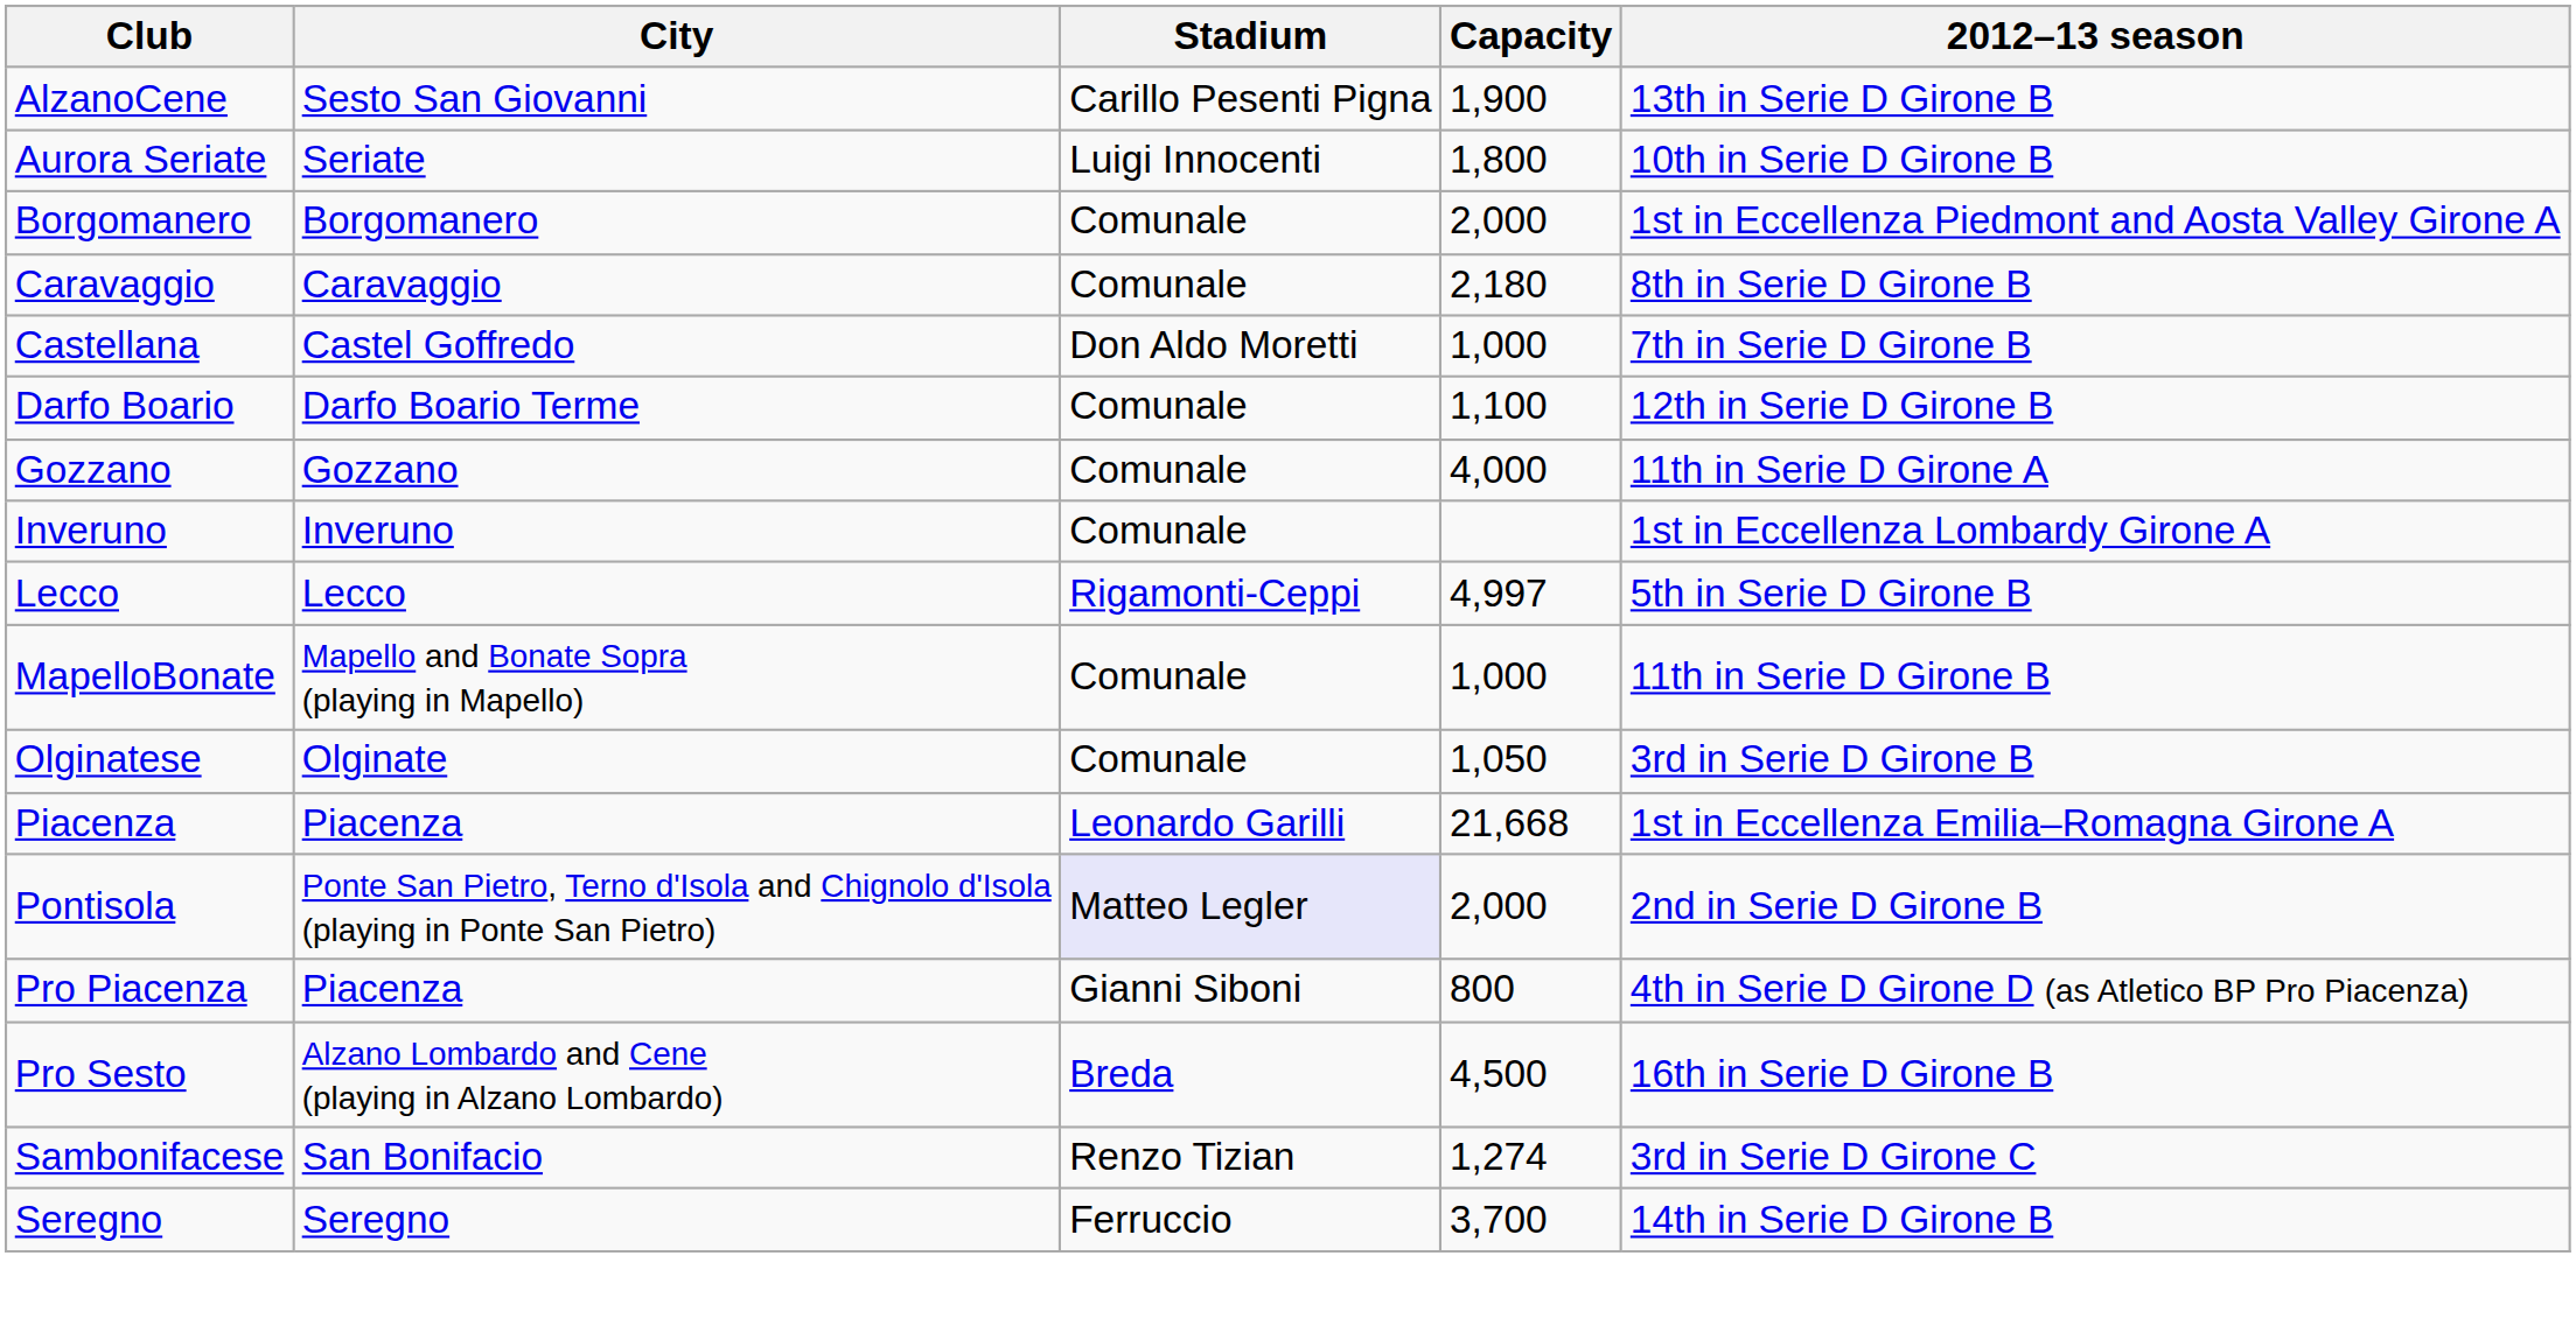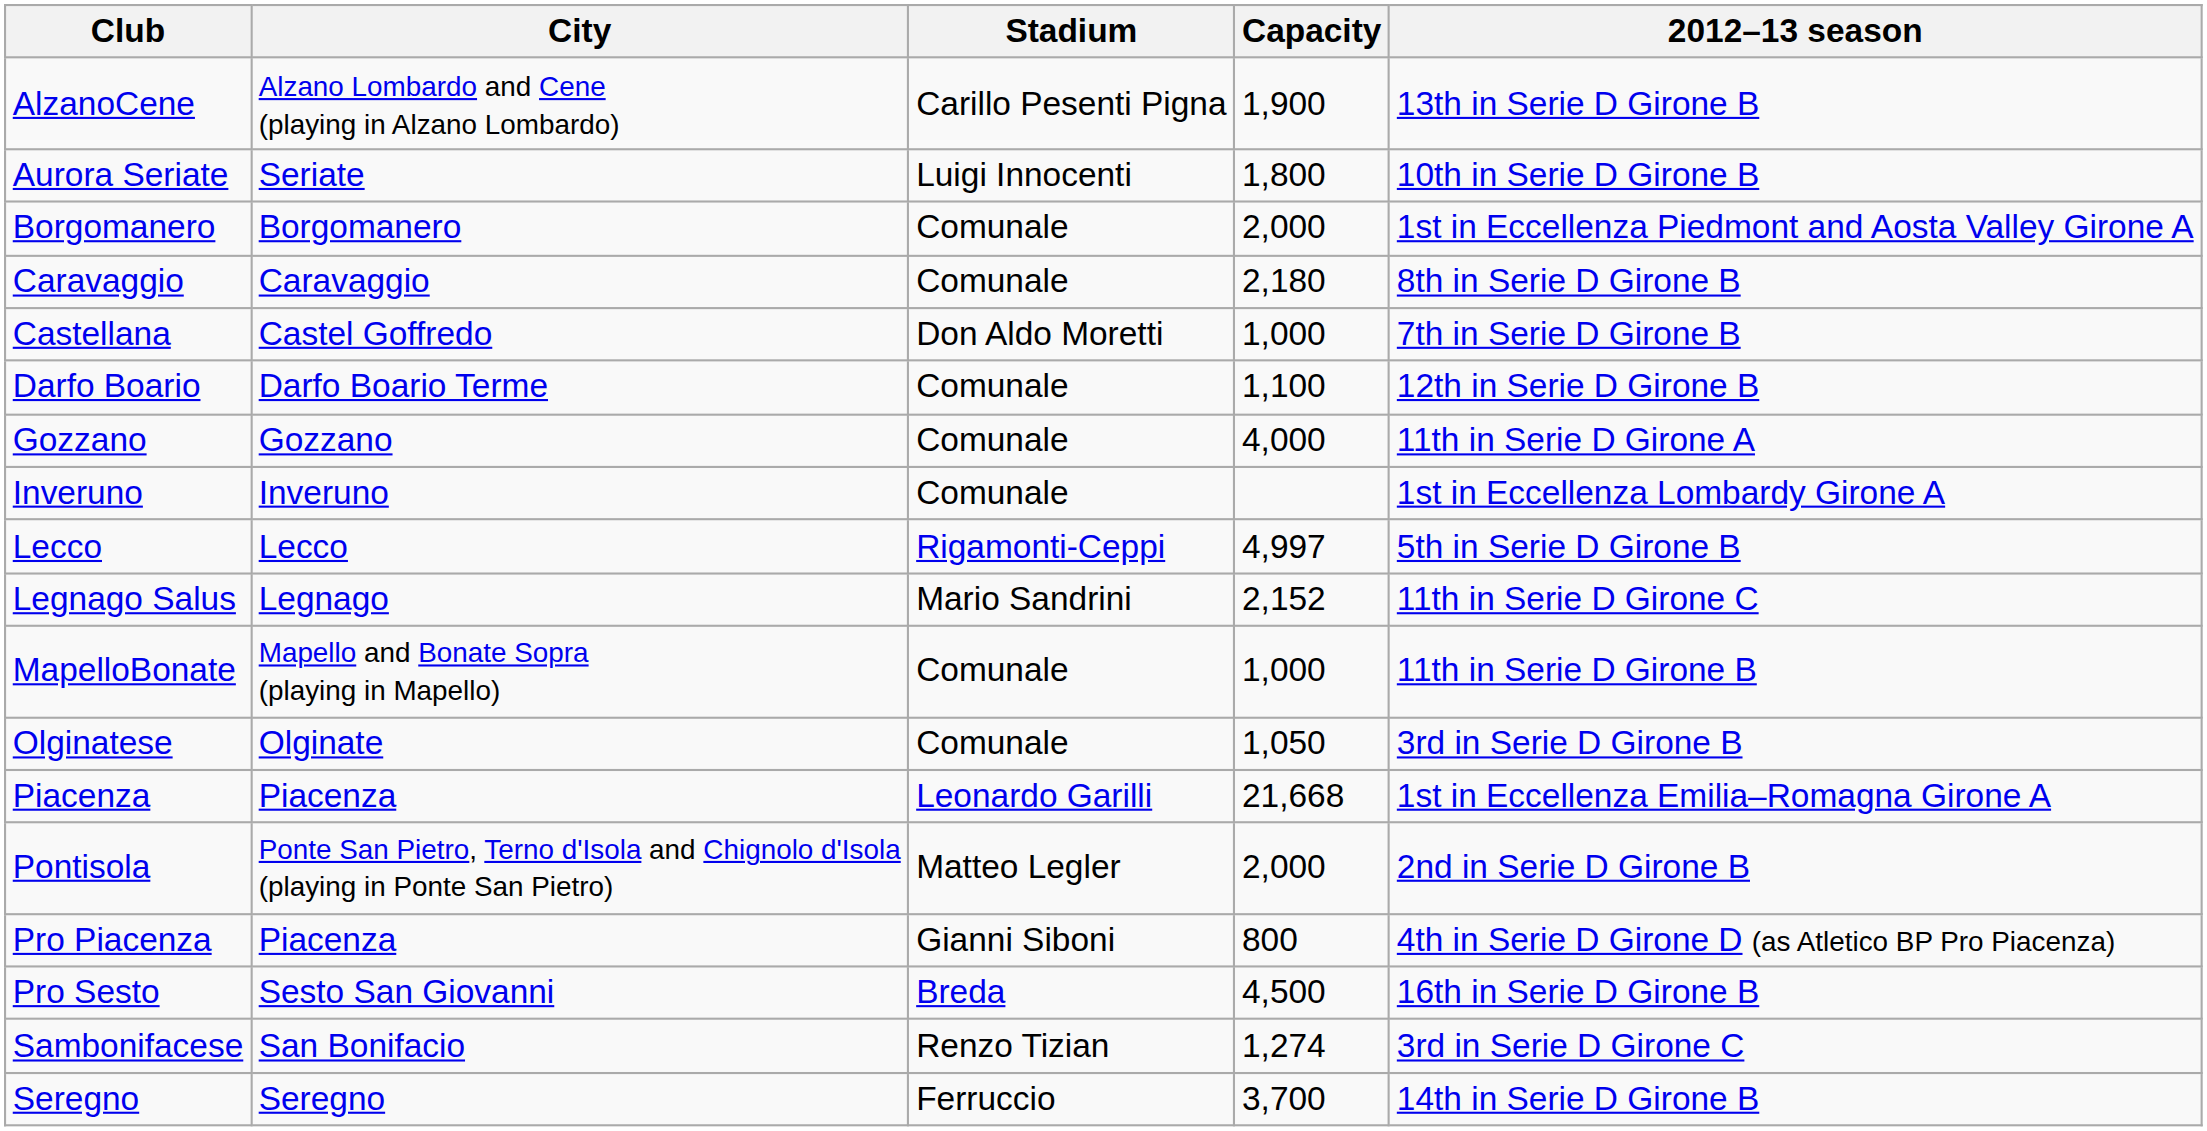AlzanoCene | City: Sesto San Giovanni -> Alzano Lombardo and Cene (playing in Alzano Lombardo)
+ row: Legnago Salus | Legnago | Mario Sandrini | 2,152 | 11th in Serie D Girone C
Pontisola | Stadium: lavender background -> no background
Pro Sesto | City: Alzano Lombardo and Cene (playing in Alzano Lombardo) -> Sesto San Giovanni
